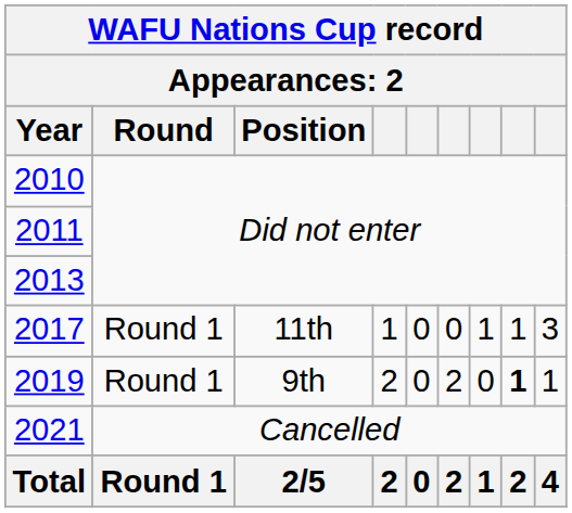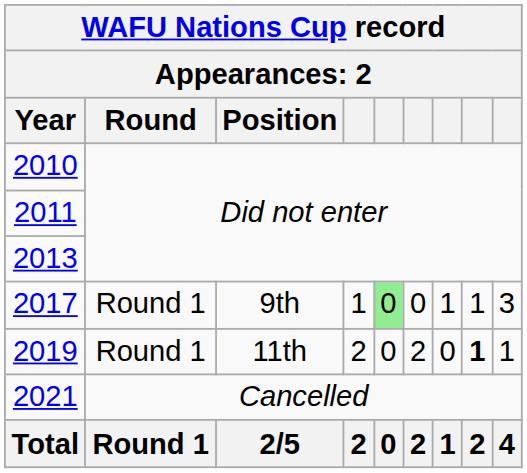2017 | Position: 11th -> 9th
2017 | column 5: no background -> lightgreen background
2019 | Position: 9th -> 11th
